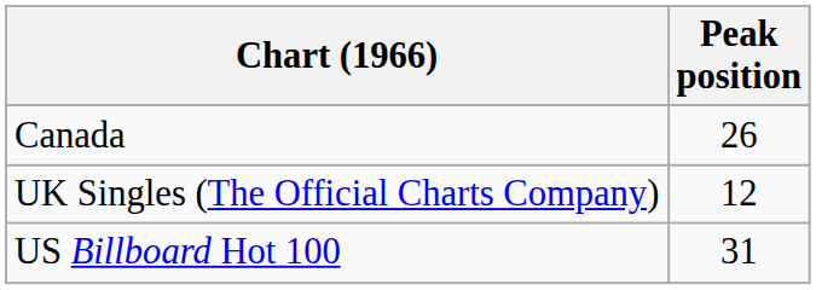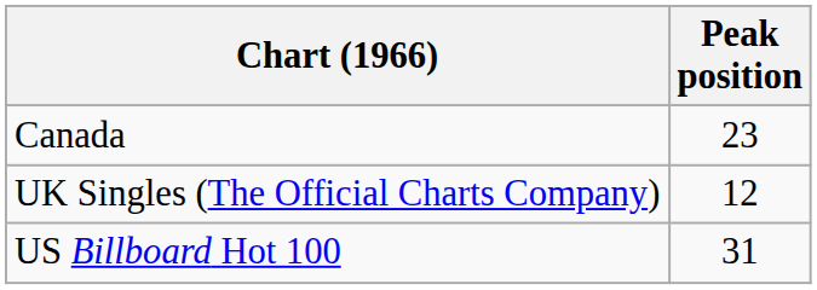Canada | Peak position: 26 -> 23
